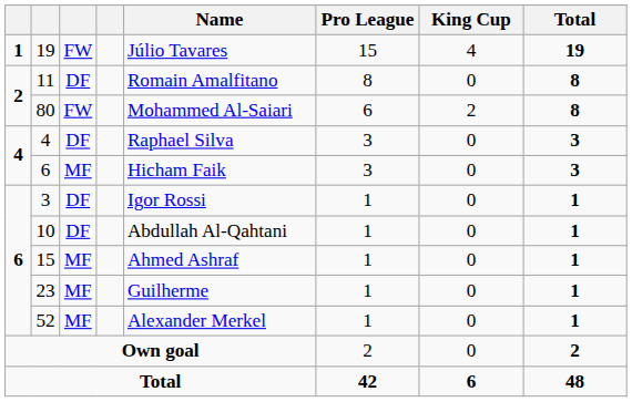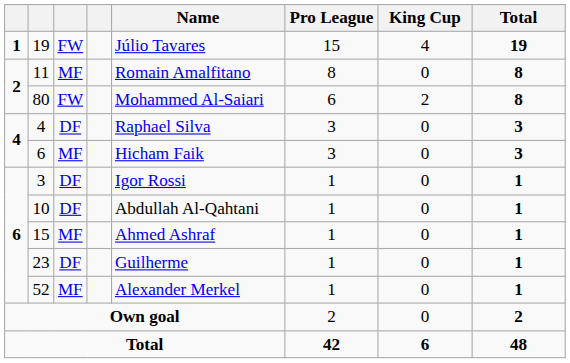11 | column 3: DF -> MF
23 | column 3: MF -> DF
